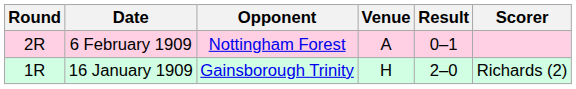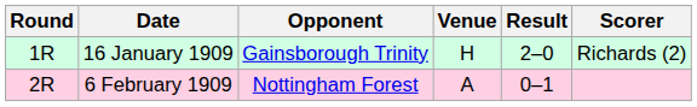rows swapped: 16 January 1909 <-> 6 February 1909
